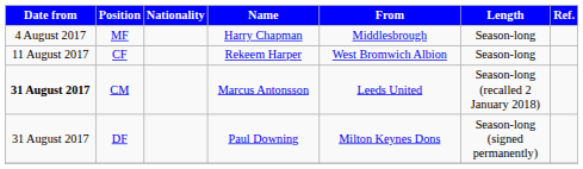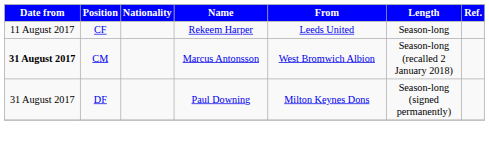- row: 4 August 2017 | MF | Harry Chapman | Middlesbrough | Season-long
CF | From: West Bromwich Albion -> Leeds United
CM | From: Leeds United -> West Bromwich Albion
